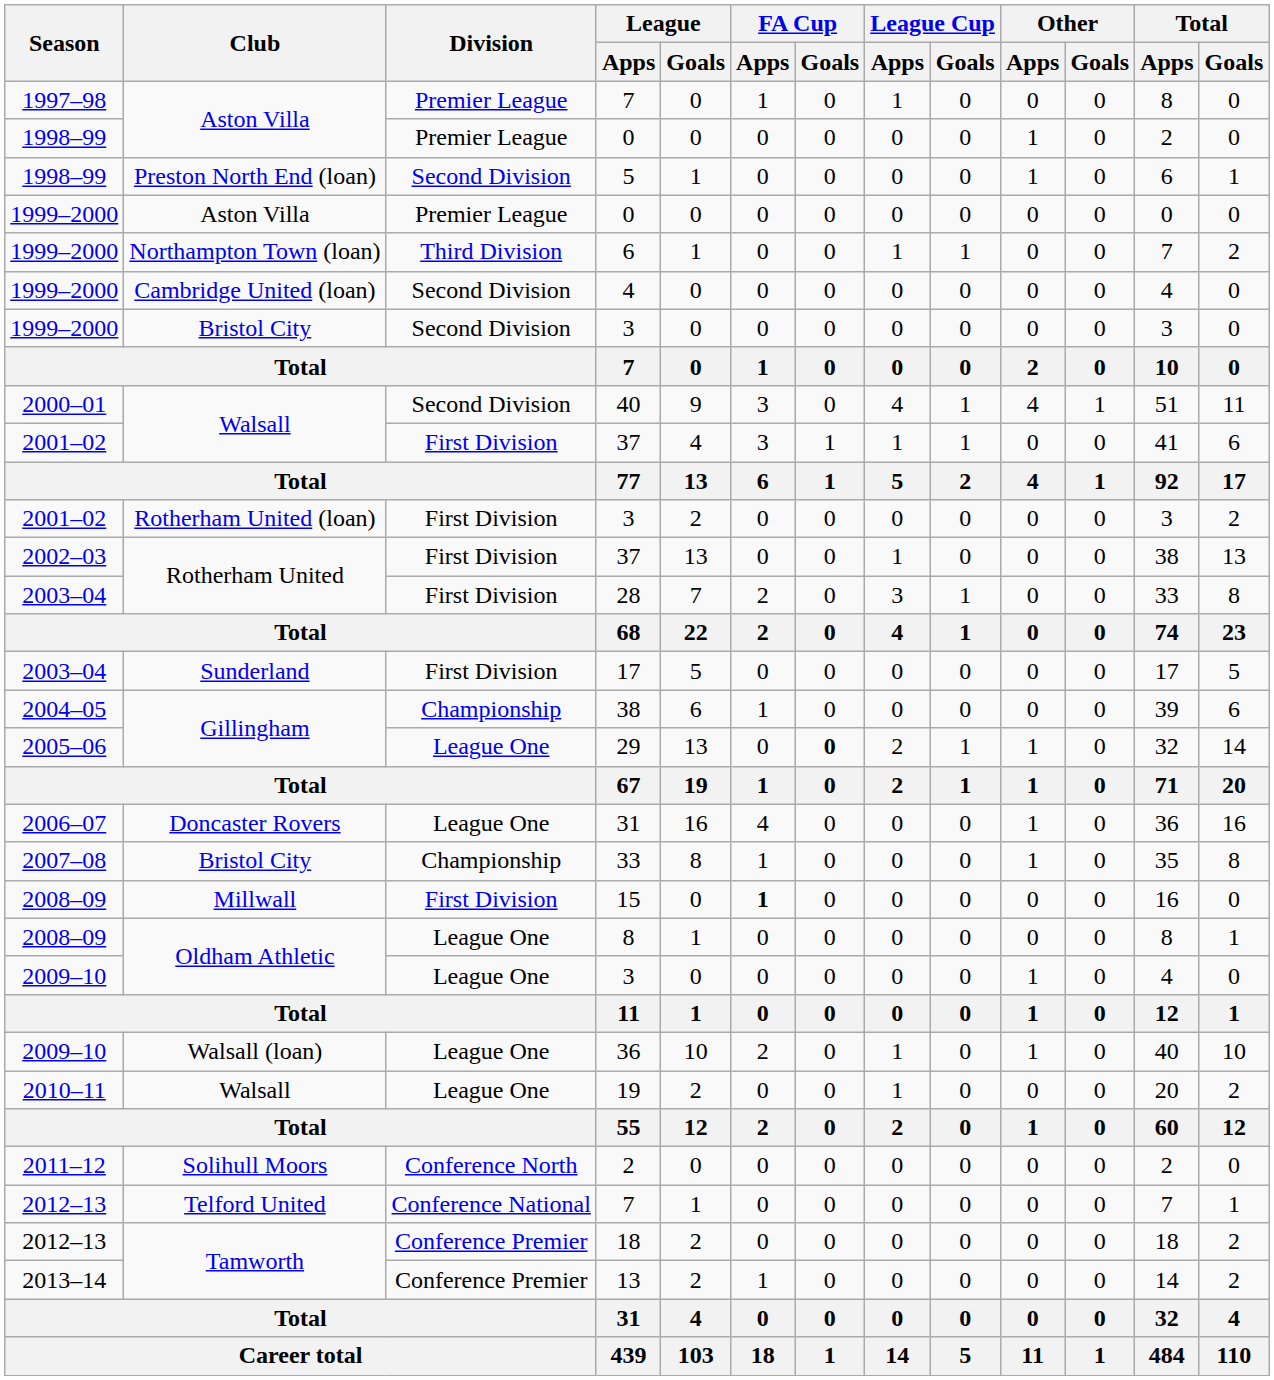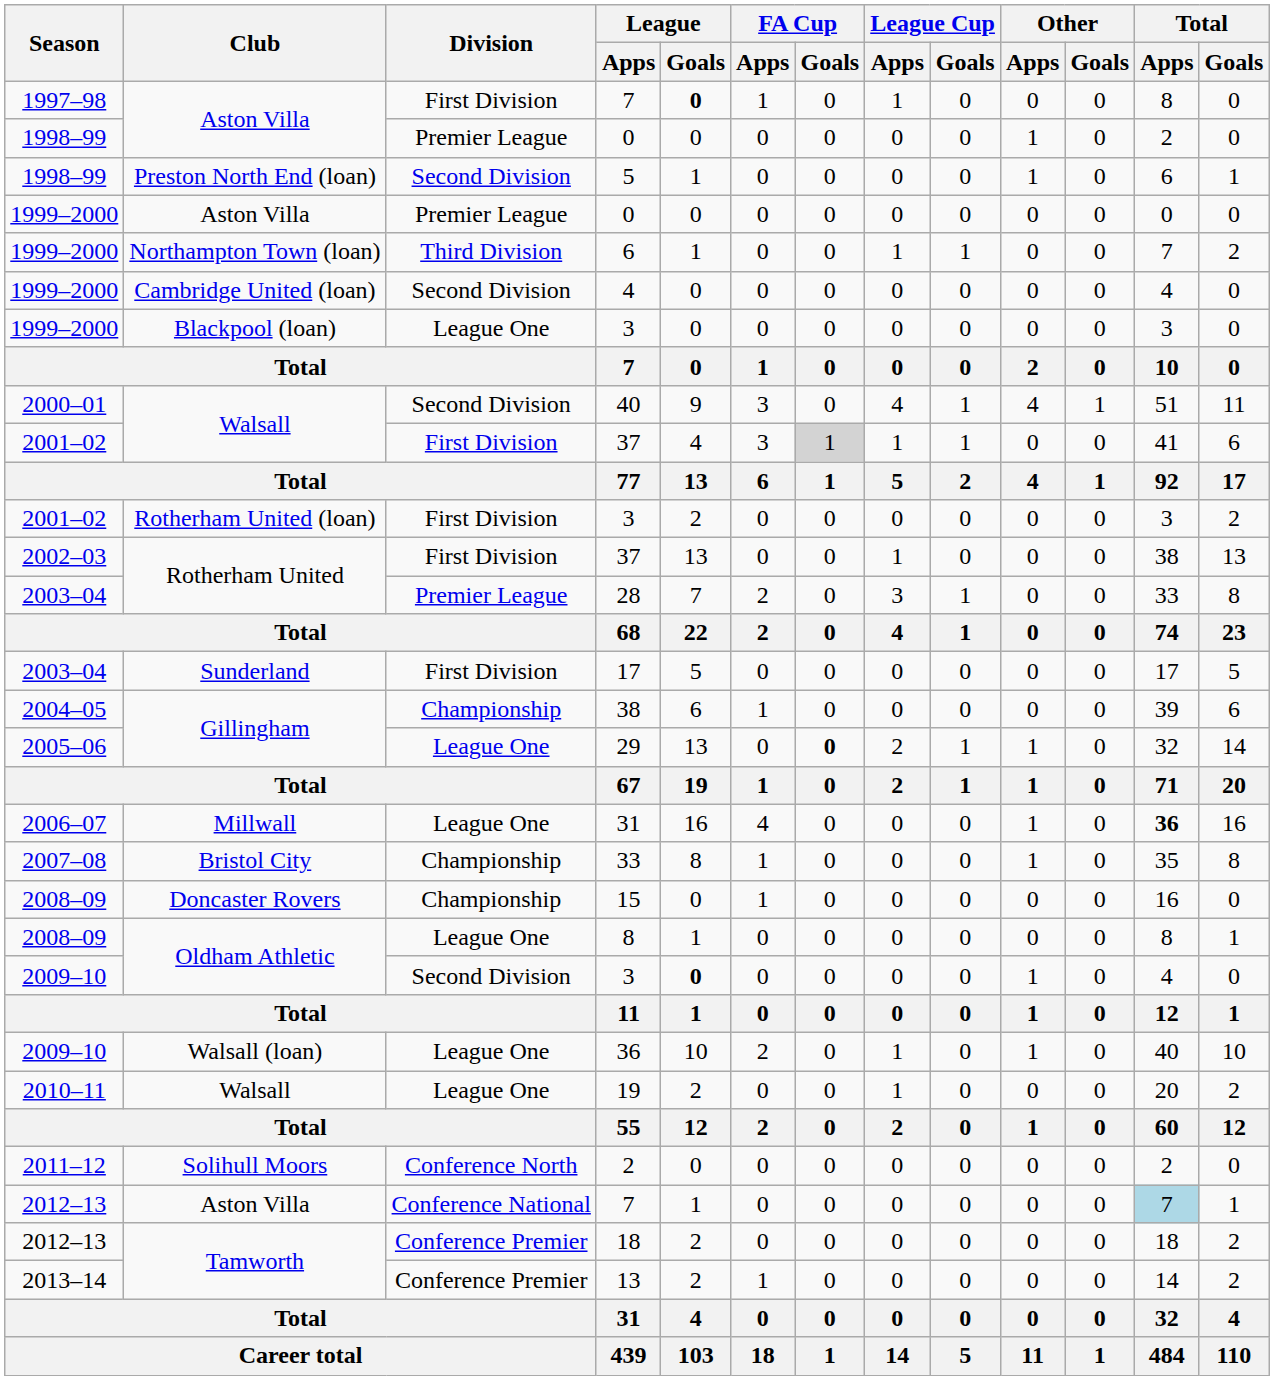1997–98 / 7 | Division: Premier League -> First Division
1997–98 / 7 | League / Goals: normal -> bold
1999–2000 / 3 | Club: Bristol City -> Blackpool (loan)
1999–2000 / 3 | Division: Second Division -> League One
2001–02 / 37 | FA Cup / Goals: no background -> lightgrey background
28 | Division: First Division -> Premier League
2006–07 / 31 | Club: Doncaster Rovers -> Millwall
2006–07 / 31 | Total / Apps: normal -> bold
15 | Club: Millwall -> Doncaster Rovers
15 | Division: First Division -> Championship
15 | FA Cup / Apps: bold -> normal
2009–10 / 3 | Division: League One -> Second Division
2009–10 / 3 | League / Goals: normal -> bold
2012–13 / 7 | Club: Telford United -> Aston Villa
2012–13 / 7 | Total / Apps: no background -> lightblue background
